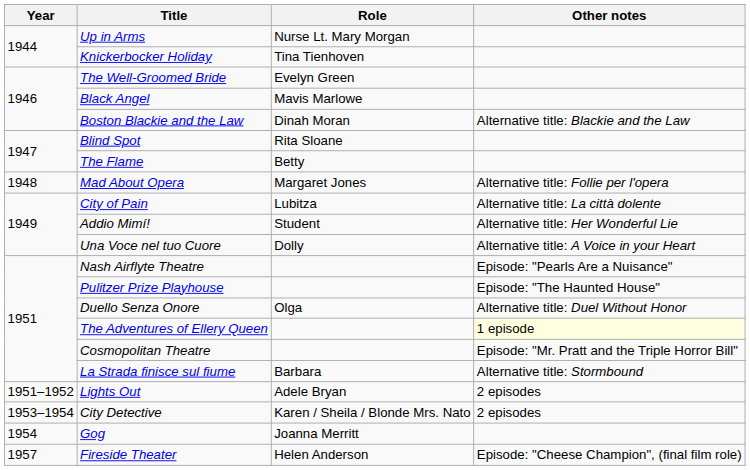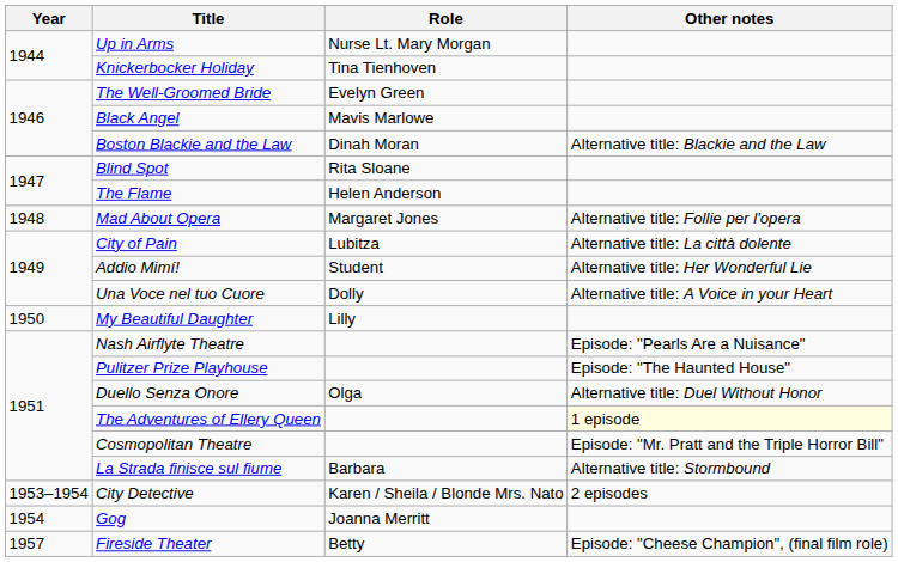The Flame | Role: Betty -> Helen Anderson
+ row: 1950 | My Beautiful Daughter | Lilly
- row: 1951–1952 | Lights Out | Adele Bryan | 2 episodes
Fireside Theater | Role: Helen Anderson -> Betty
